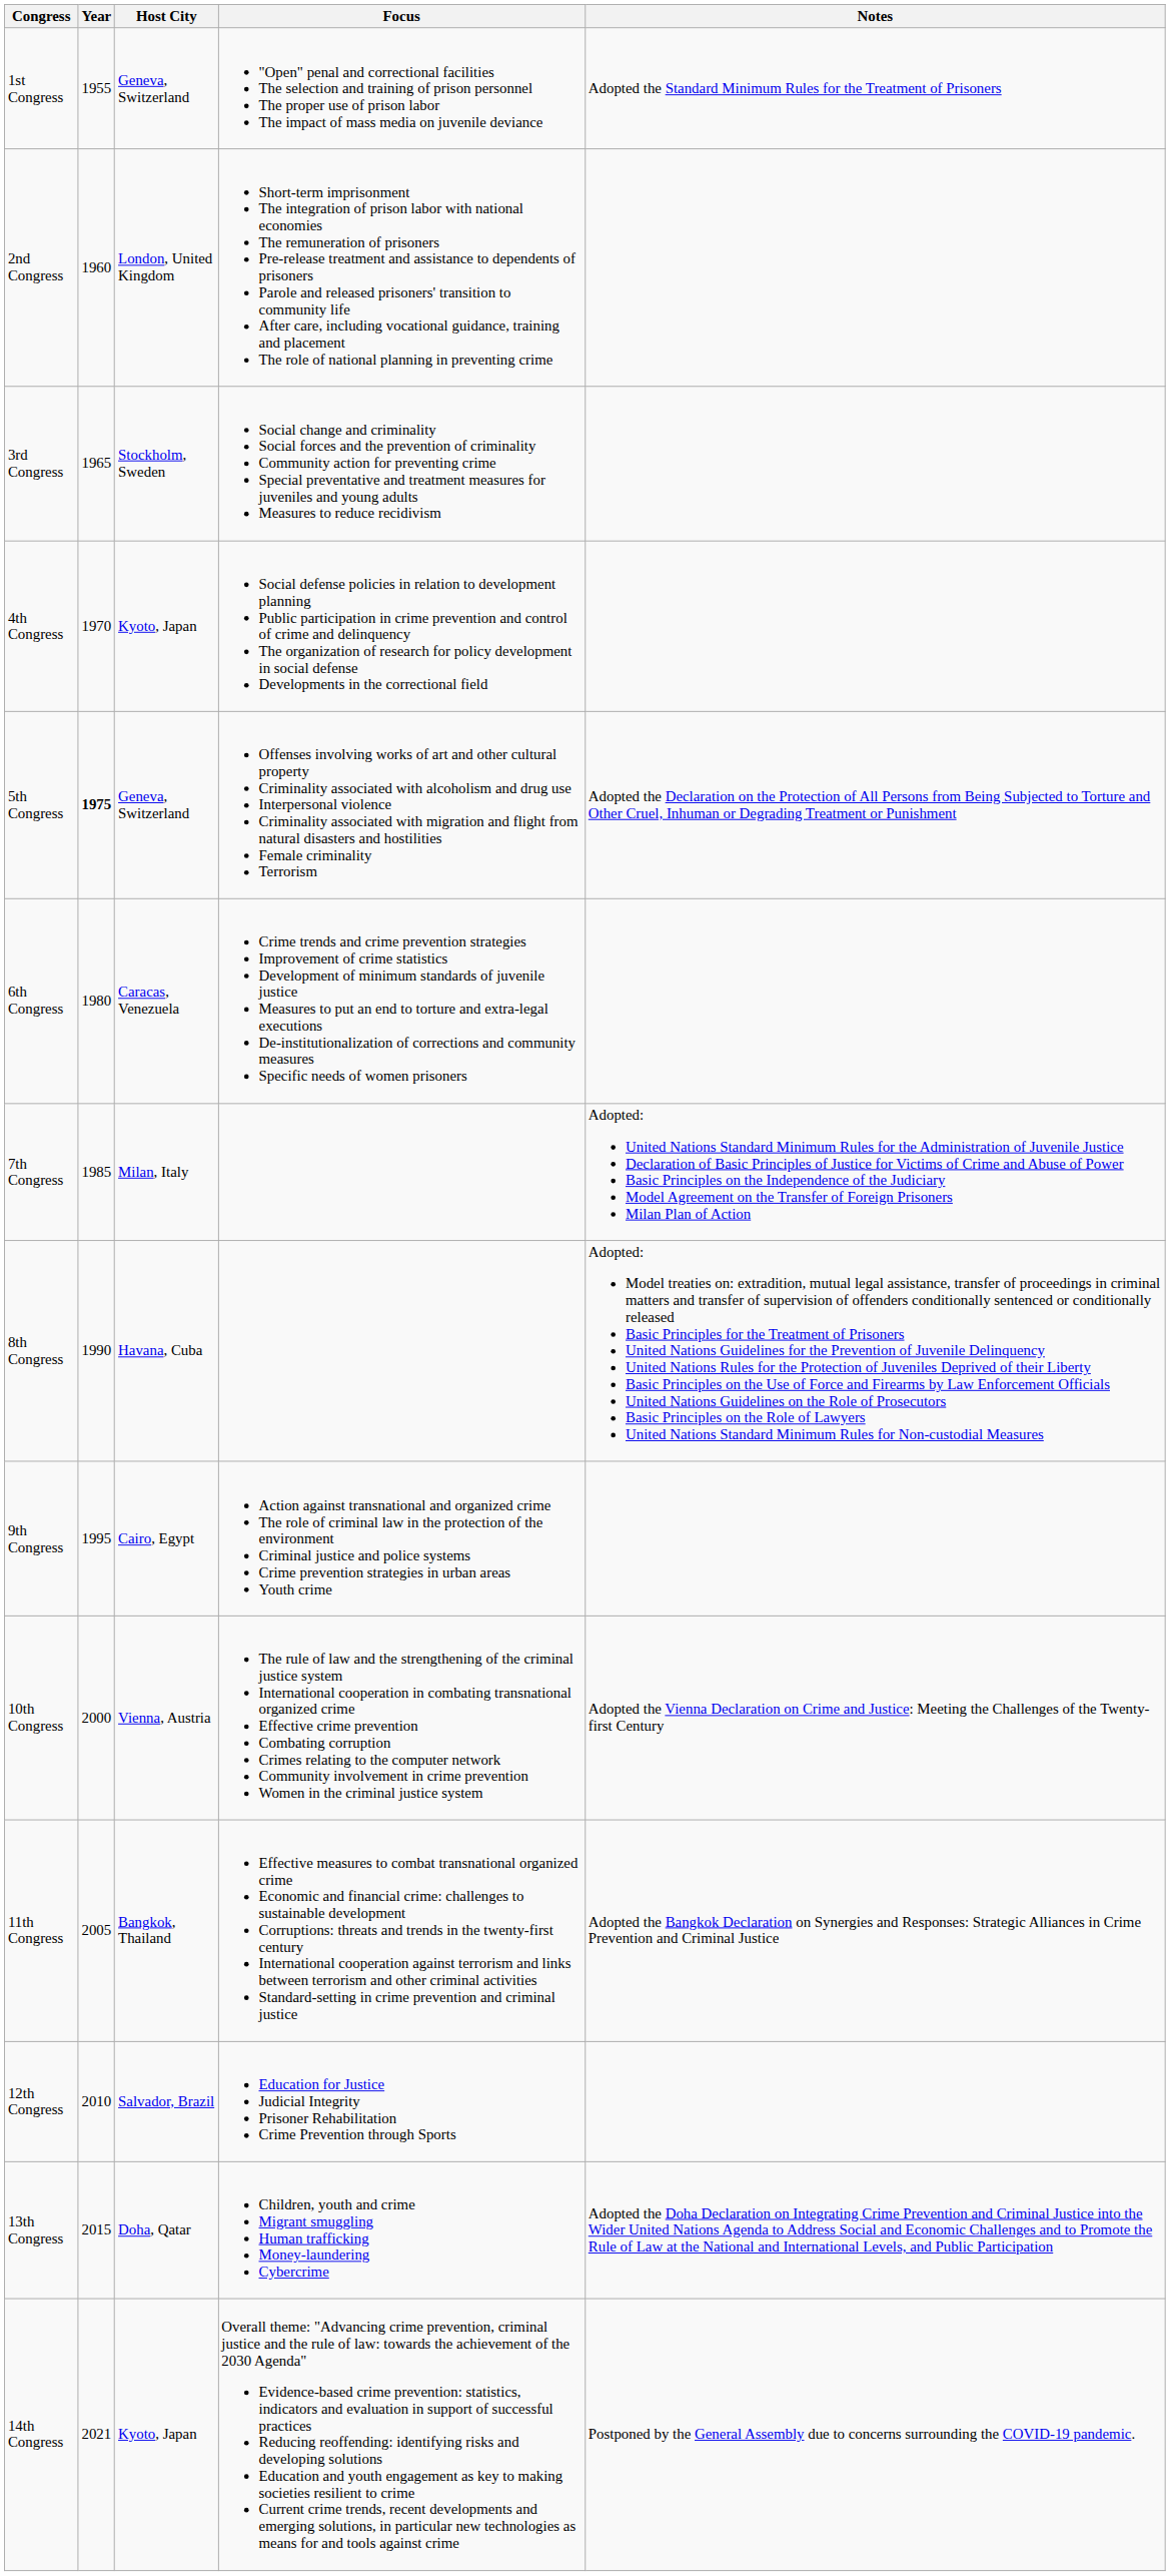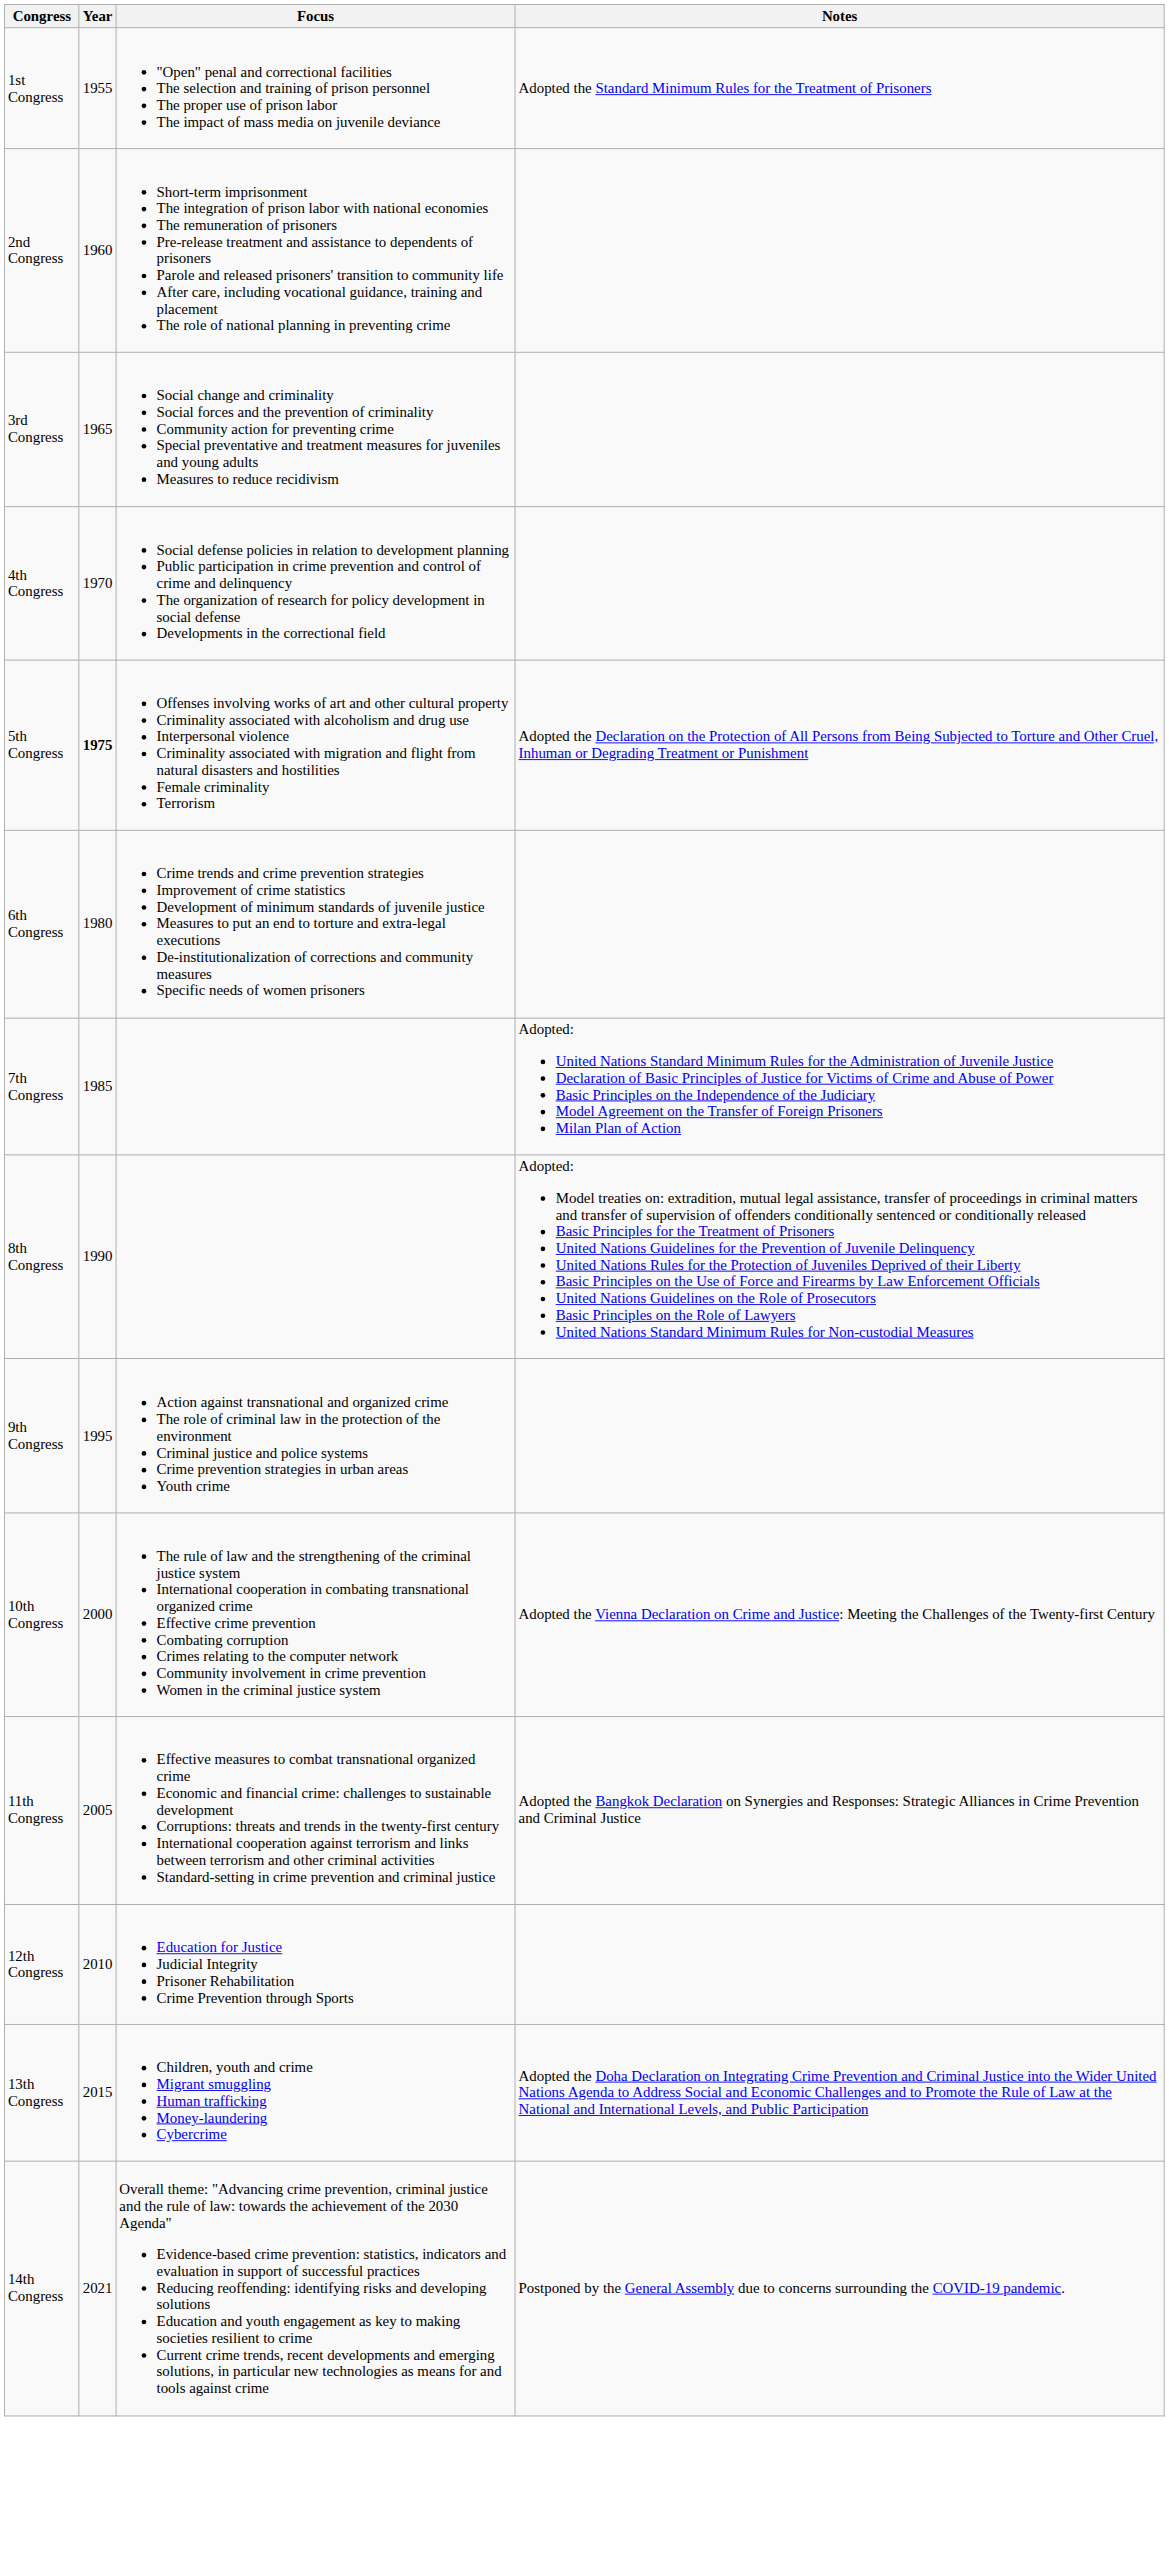- column: Host City | Geneva, Switzerland | London, United Kingdom | Stockholm, Sweden | Kyoto, Japan | Geneva, Switzerland | Caracas, Venezuela | Milan, Italy | Havana, Cuba | Cairo, Egypt | Vienna, Austria | Bangkok, Thailand | Salvador, Brazil | Doha, Qatar | Kyoto, Japan
